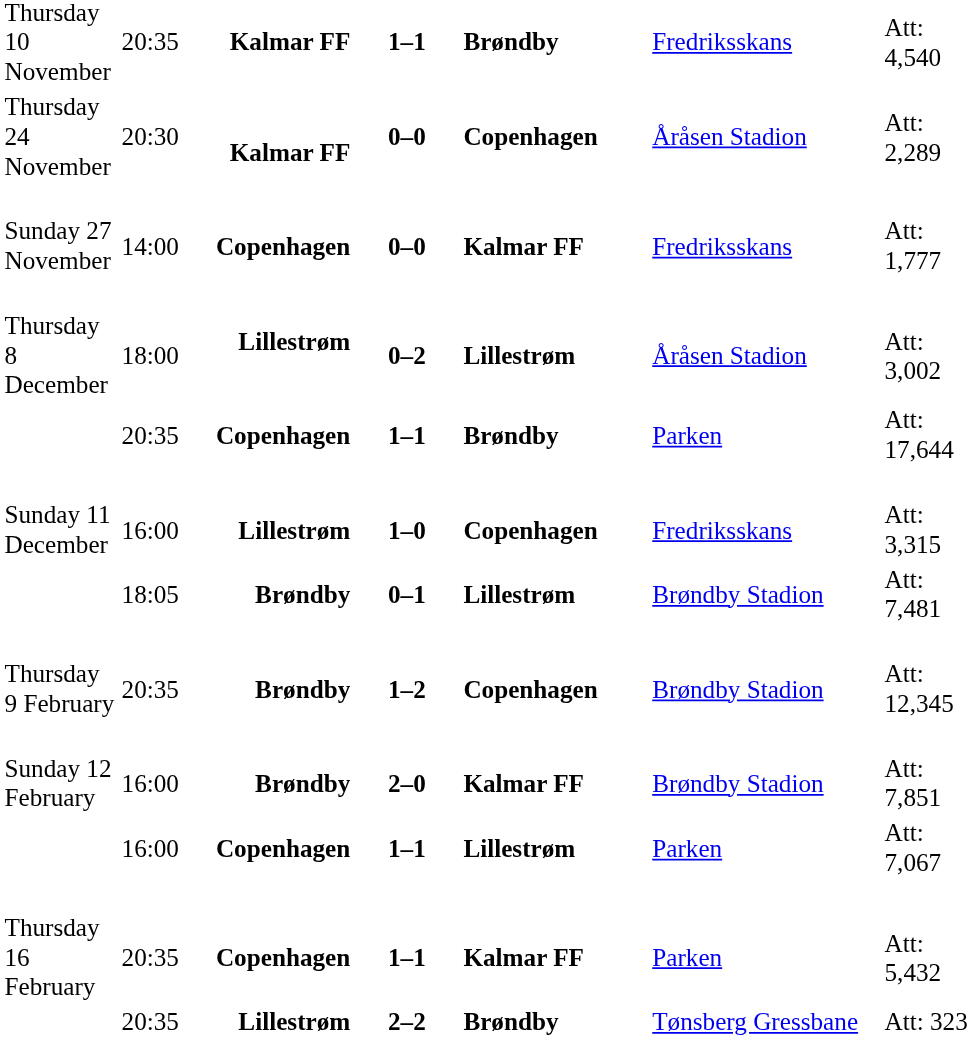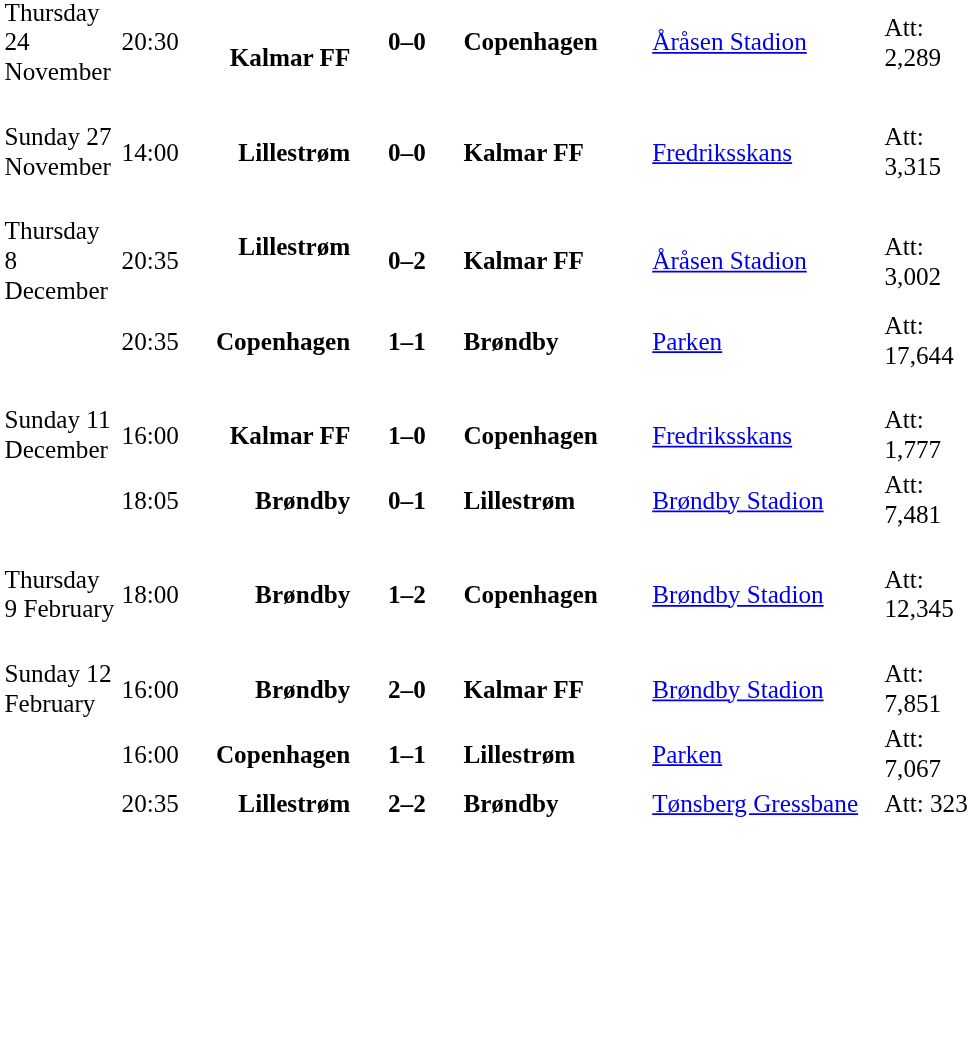- row: Thursday 10 November | 20:35 | Kalmar FF | 1–1 | Brøndby | Fredriksskans | Att: 4,540
Sunday 27 November | column 3: Copenhagen -> Lillestrøm
Sunday 27 November | column 7: Att: 1,777 -> Att: 3,315
Thursday 8 December | column 2: 18:00 -> 20:35
Thursday 8 December | column 5: Lillestrøm -> Kalmar FF
Sunday 11 December | column 3: Lillestrøm -> Kalmar FF
Sunday 11 December | column 7: Att: 3,315 -> Att: 1,777
Thursday 9 February | column 2: 20:35 -> 18:00
- row: Thursday 16 February | 20:35 | Copenhagen | 1–1 | Kalmar FF | Parken | Att: 5,432
